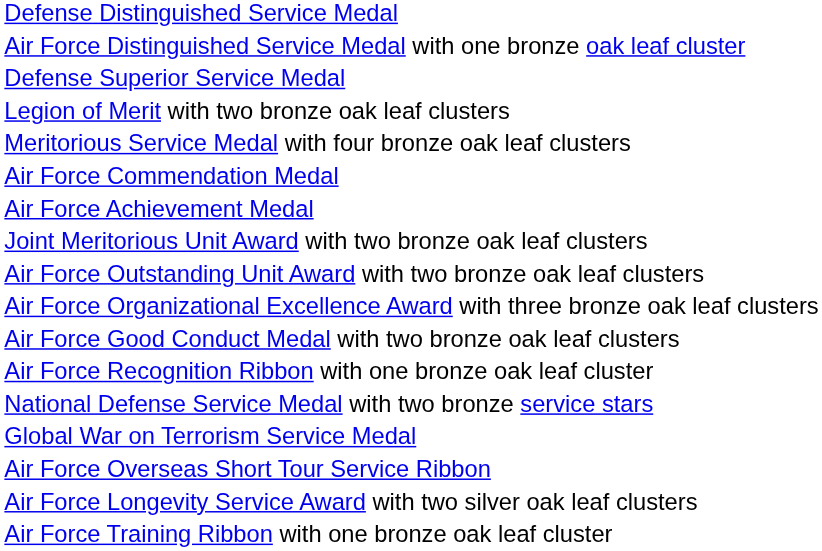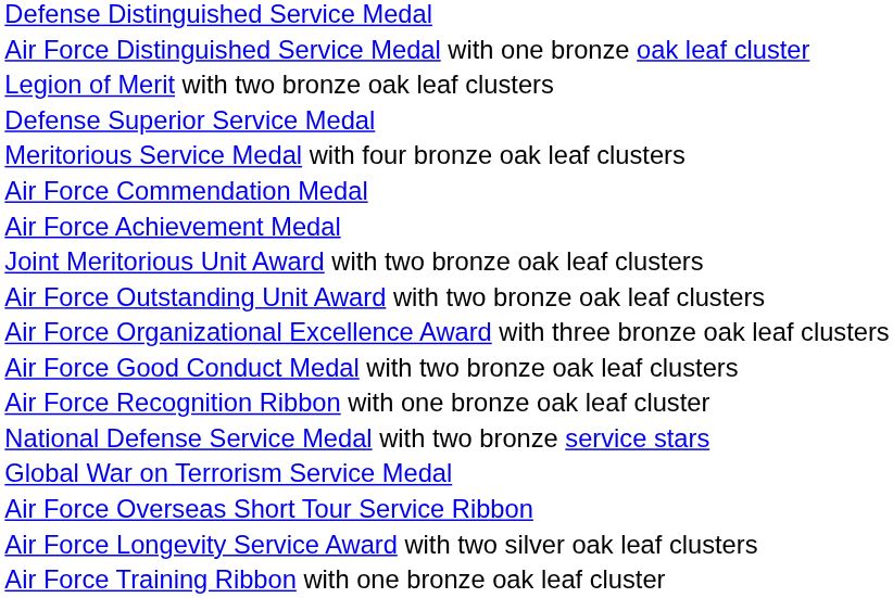rows swapped: Defense Superior Service Medal <-> Legion of Merit with two bronze oak leaf clusters
